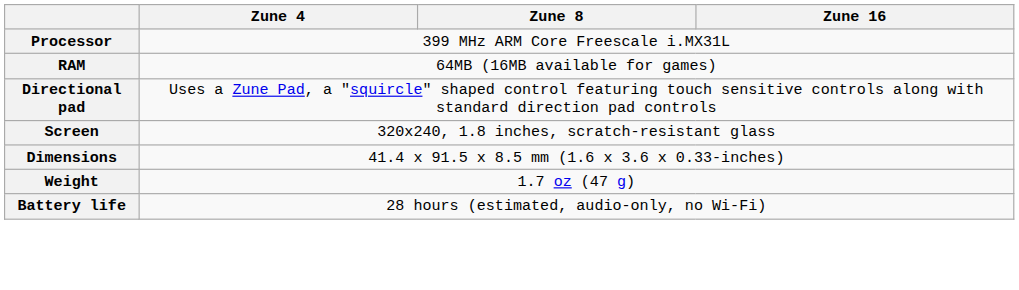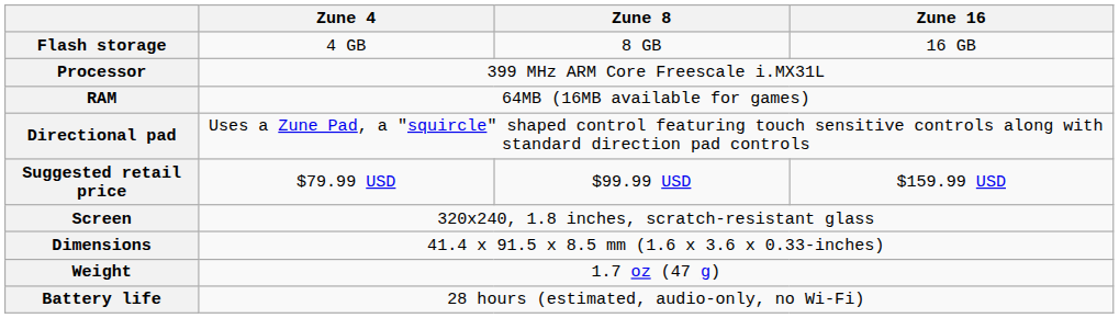+ row: Flash storage | 4 GB | 8 GB | 16 GB
+ row: Suggested retail price | $79.99 USD | $99.99 USD | $159.99 USD
